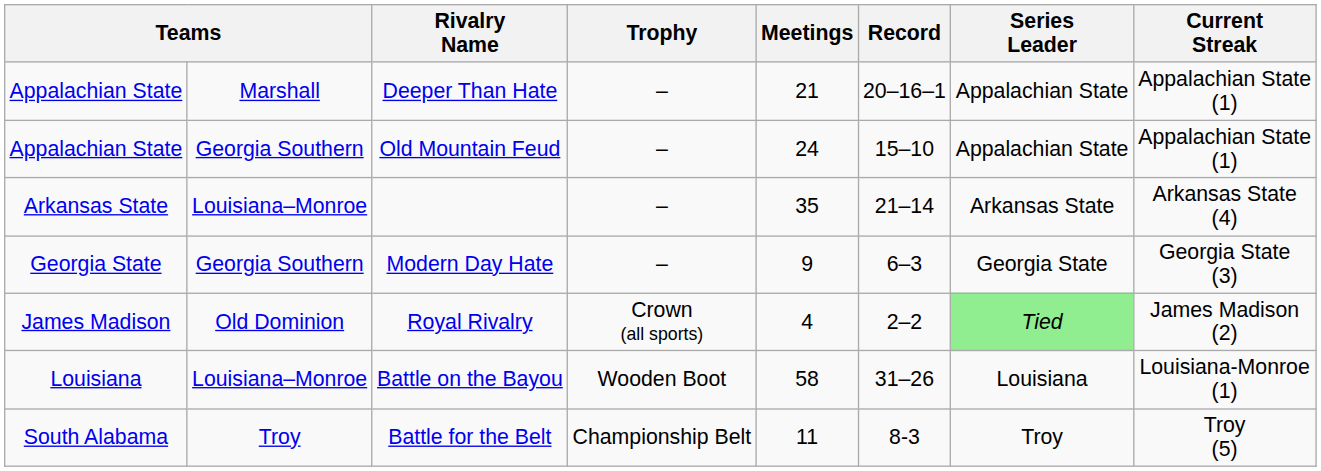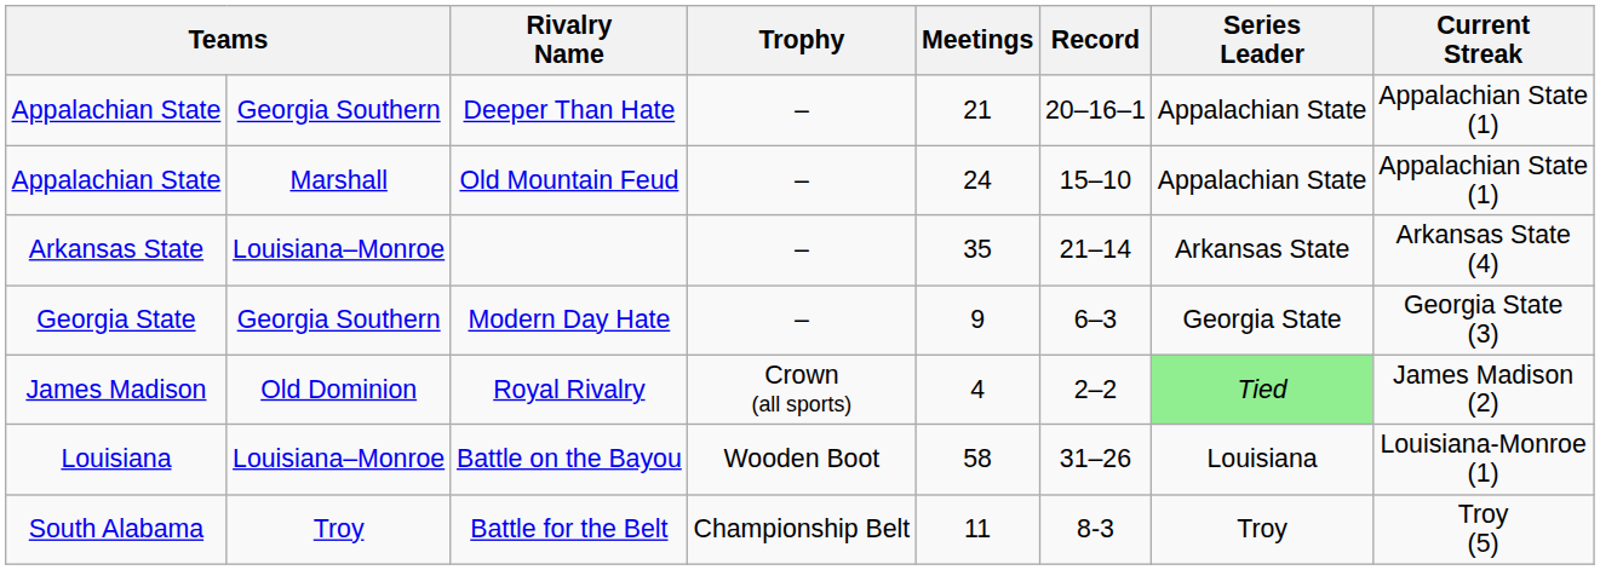Deeper Than Hate | column 2: Marshall -> Georgia Southern
Old Mountain Feud | column 2: Georgia Southern -> Marshall
